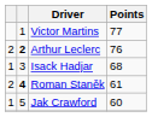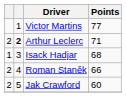Arthur Leclerc | Points: 76 -> 71
Roman Staněk | column 2: bold -> normal
Roman Staněk | Points: 61 -> 66
Jak Crawford | column 1: 1 -> 2
